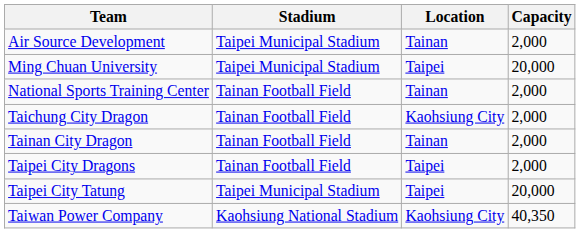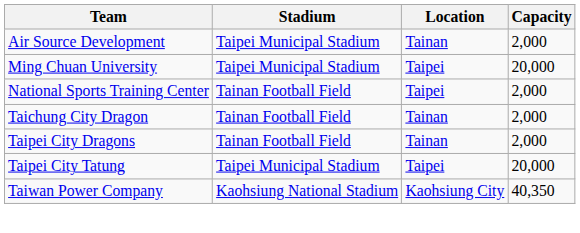National Sports Training Center | Location: Tainan -> Taipei
Taichung City Dragon | Location: Kaohsiung City -> Tainan
- row: Tainan City Dragon | Tainan Football Field | Tainan | 2,000
Taipei City Dragons | Location: Taipei -> Tainan
